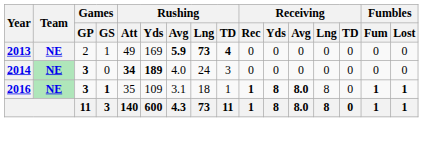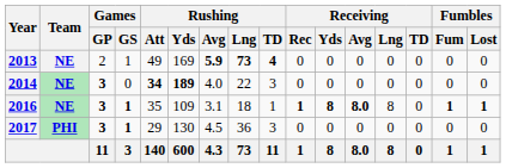2014 | Rushing / Lng: 24 -> 22
+ row: 2017 | PHI | 3 | 1 | 29 | 130 | 4.5 | 36 | 3 | 0 | 0 | 0 | 0 | 0 | 0 | 0
